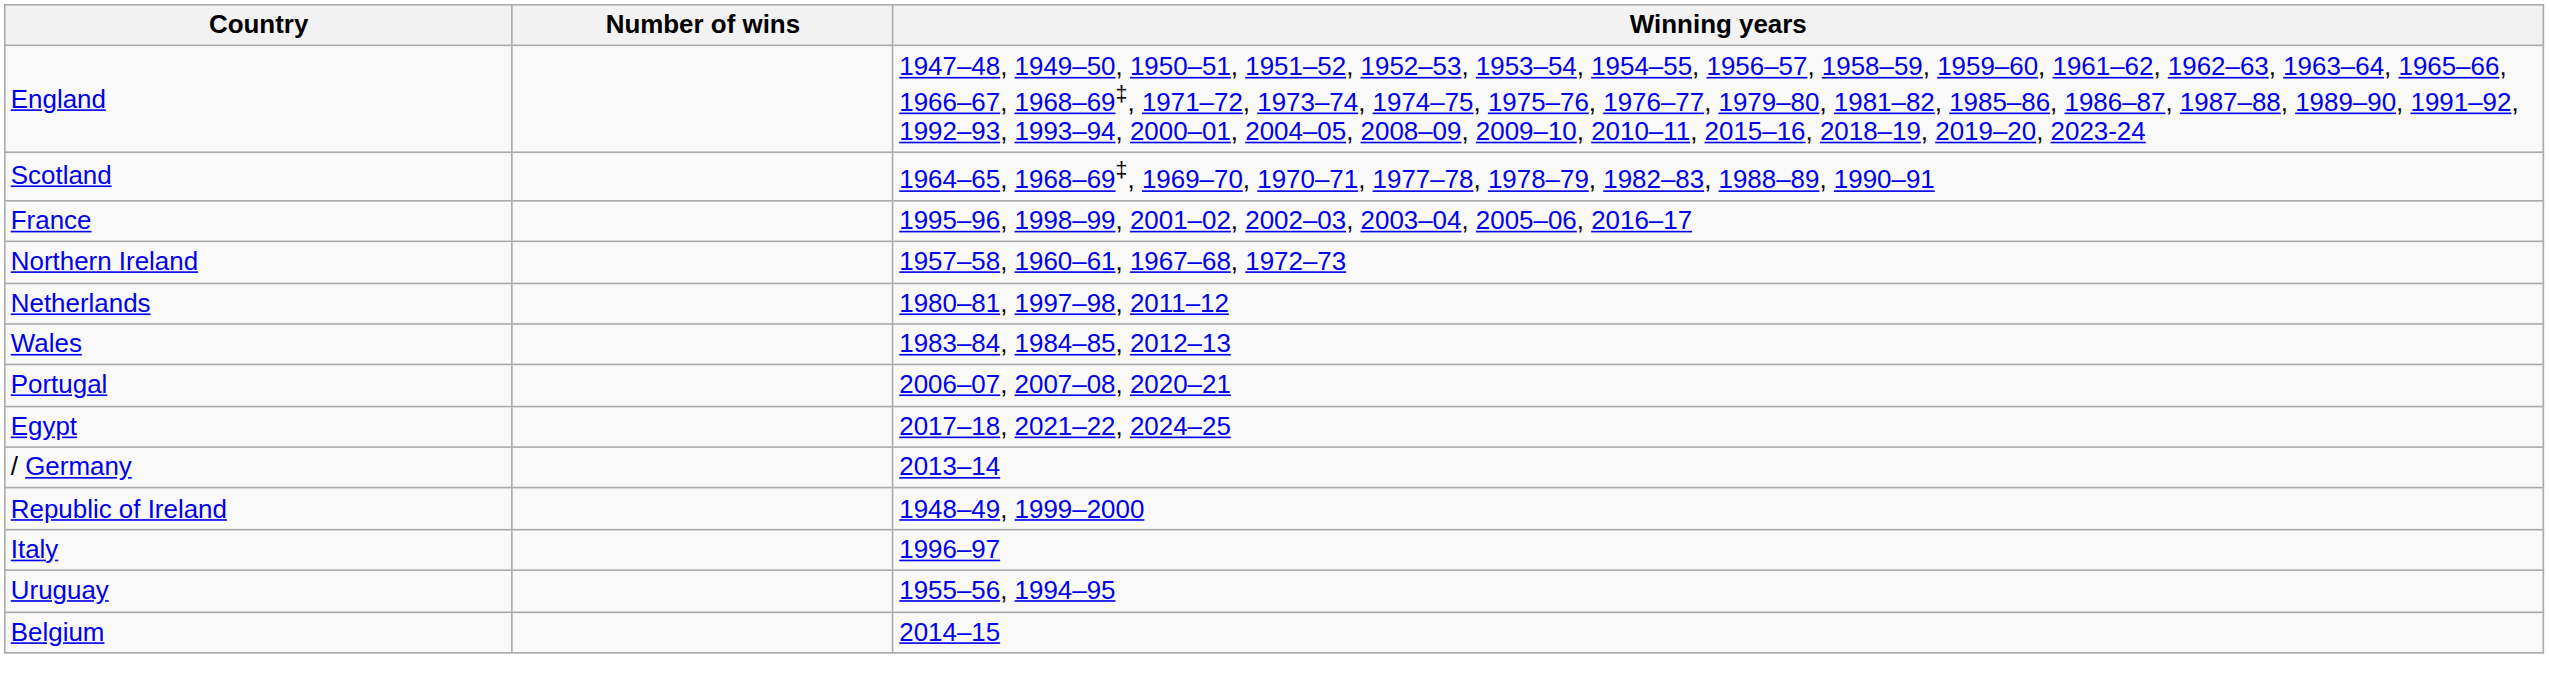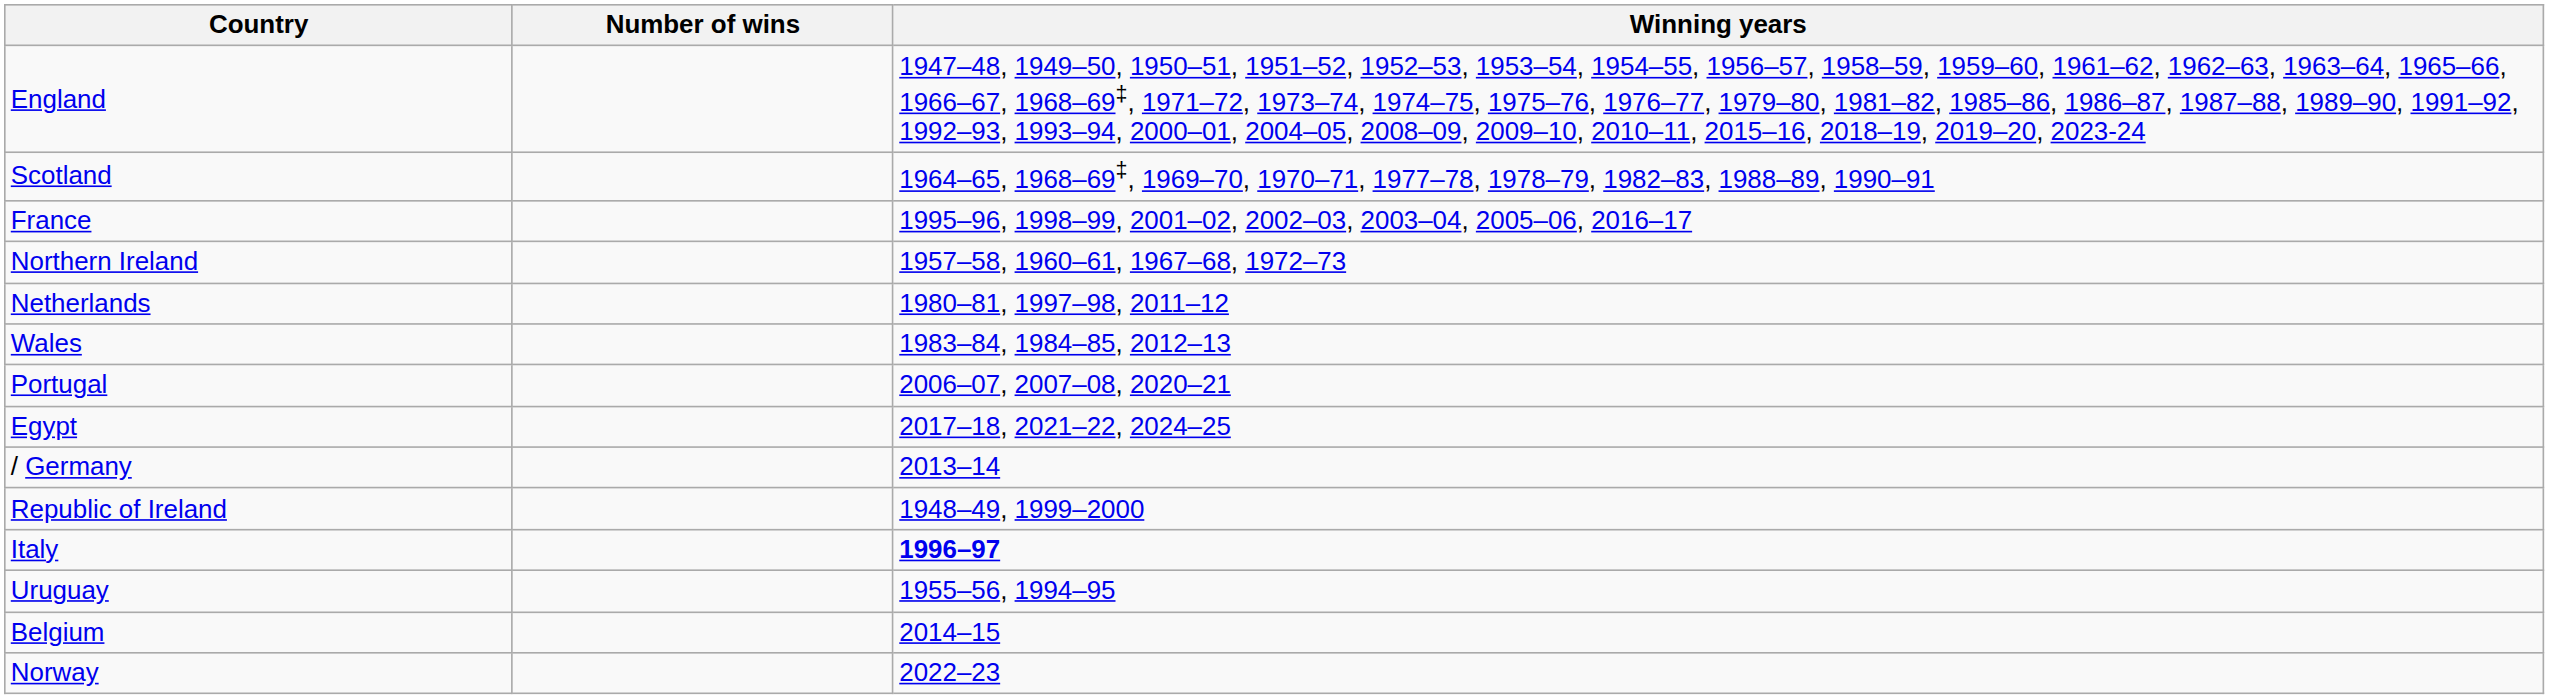Italy | Winning years: normal -> bold
+ row: Norway | 2022–23
